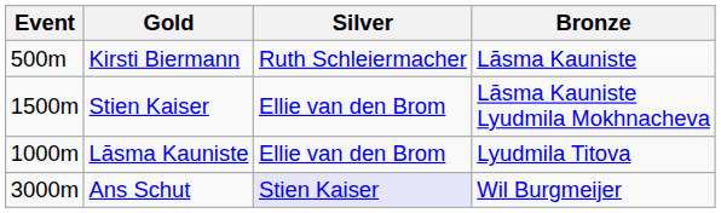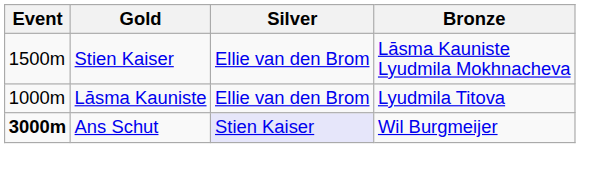- row: 500m | Kirsti Biermann | Ruth Schleiermacher | Lāsma Kauniste
Ans Schut | Event: normal -> bold
